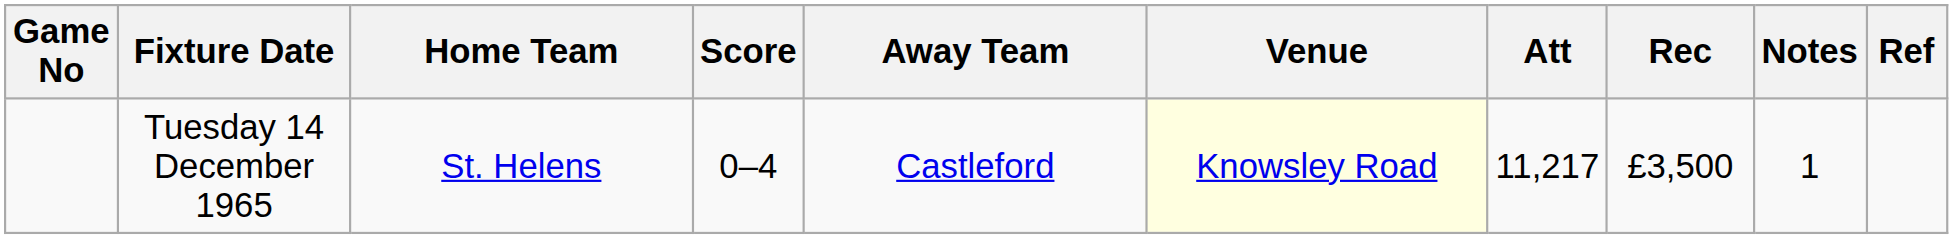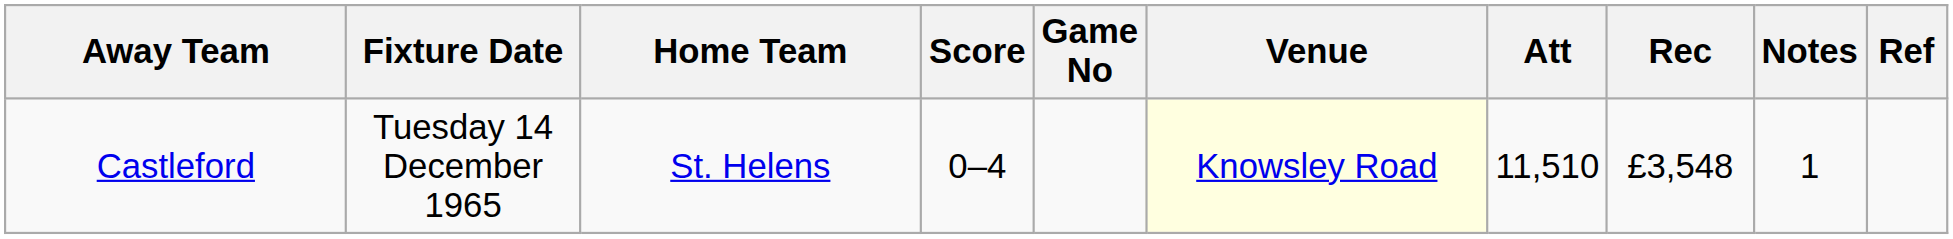columns swapped: Game No <-> Away Team
Tuesday 14 December 1965 | Att: 11,217 -> 11,510
Tuesday 14 December 1965 | Rec: £3,500 -> £3,548
